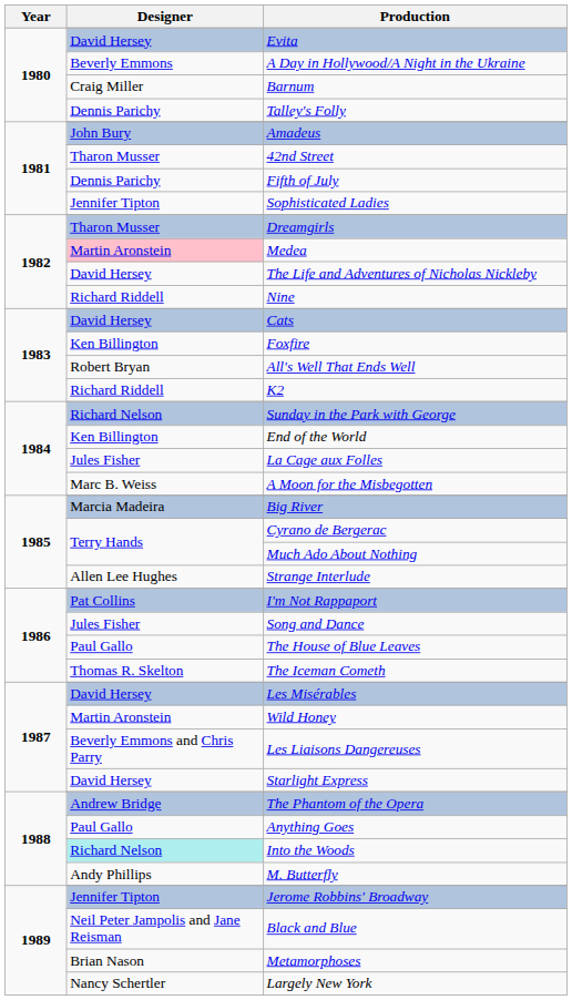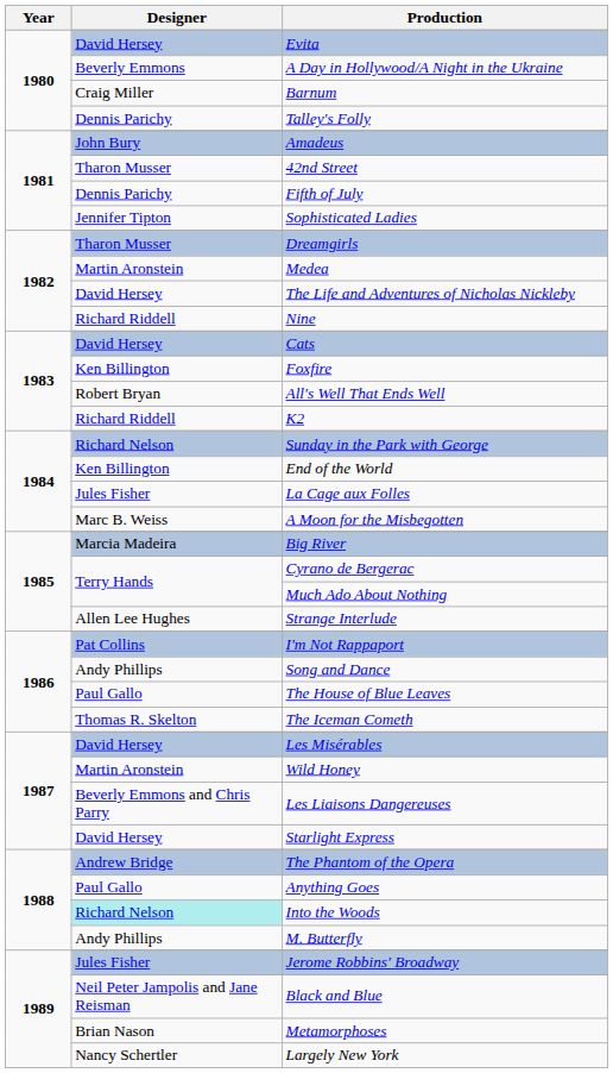Medea | Designer: pink background -> no background
Song and Dance | Designer: Jules Fisher -> Andy Phillips
Jerome Robbins' Broadway | Designer: Jennifer Tipton -> Jules Fisher
